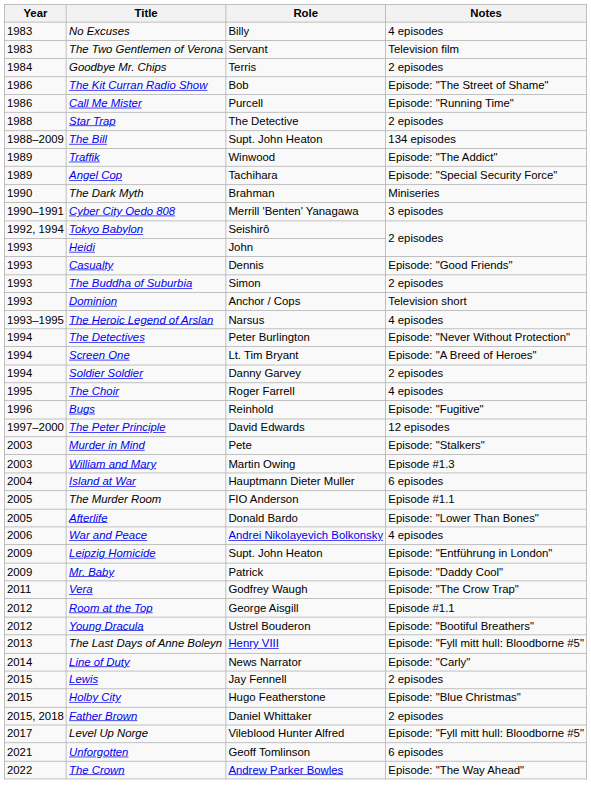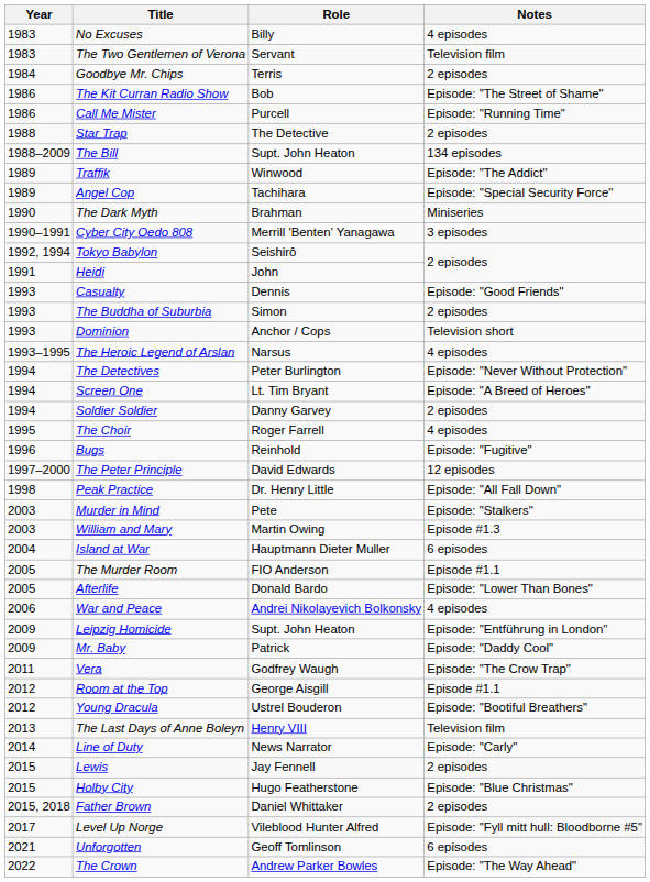Heidi | Year: 1993 -> 1991
+ row: 1998 | Peak Practice | Dr. Henry Little | Episode: "All Fall Down"
The Last Days of Anne Boleyn | Notes: Episode: "Fyll mitt hull: Bloodborne #5" -> Television film
